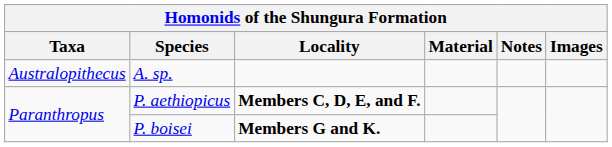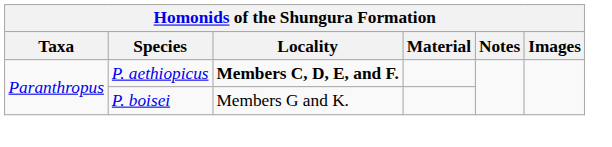- row: Australopithecus | A. sp.
P. boisei | Locality: bold -> normal
